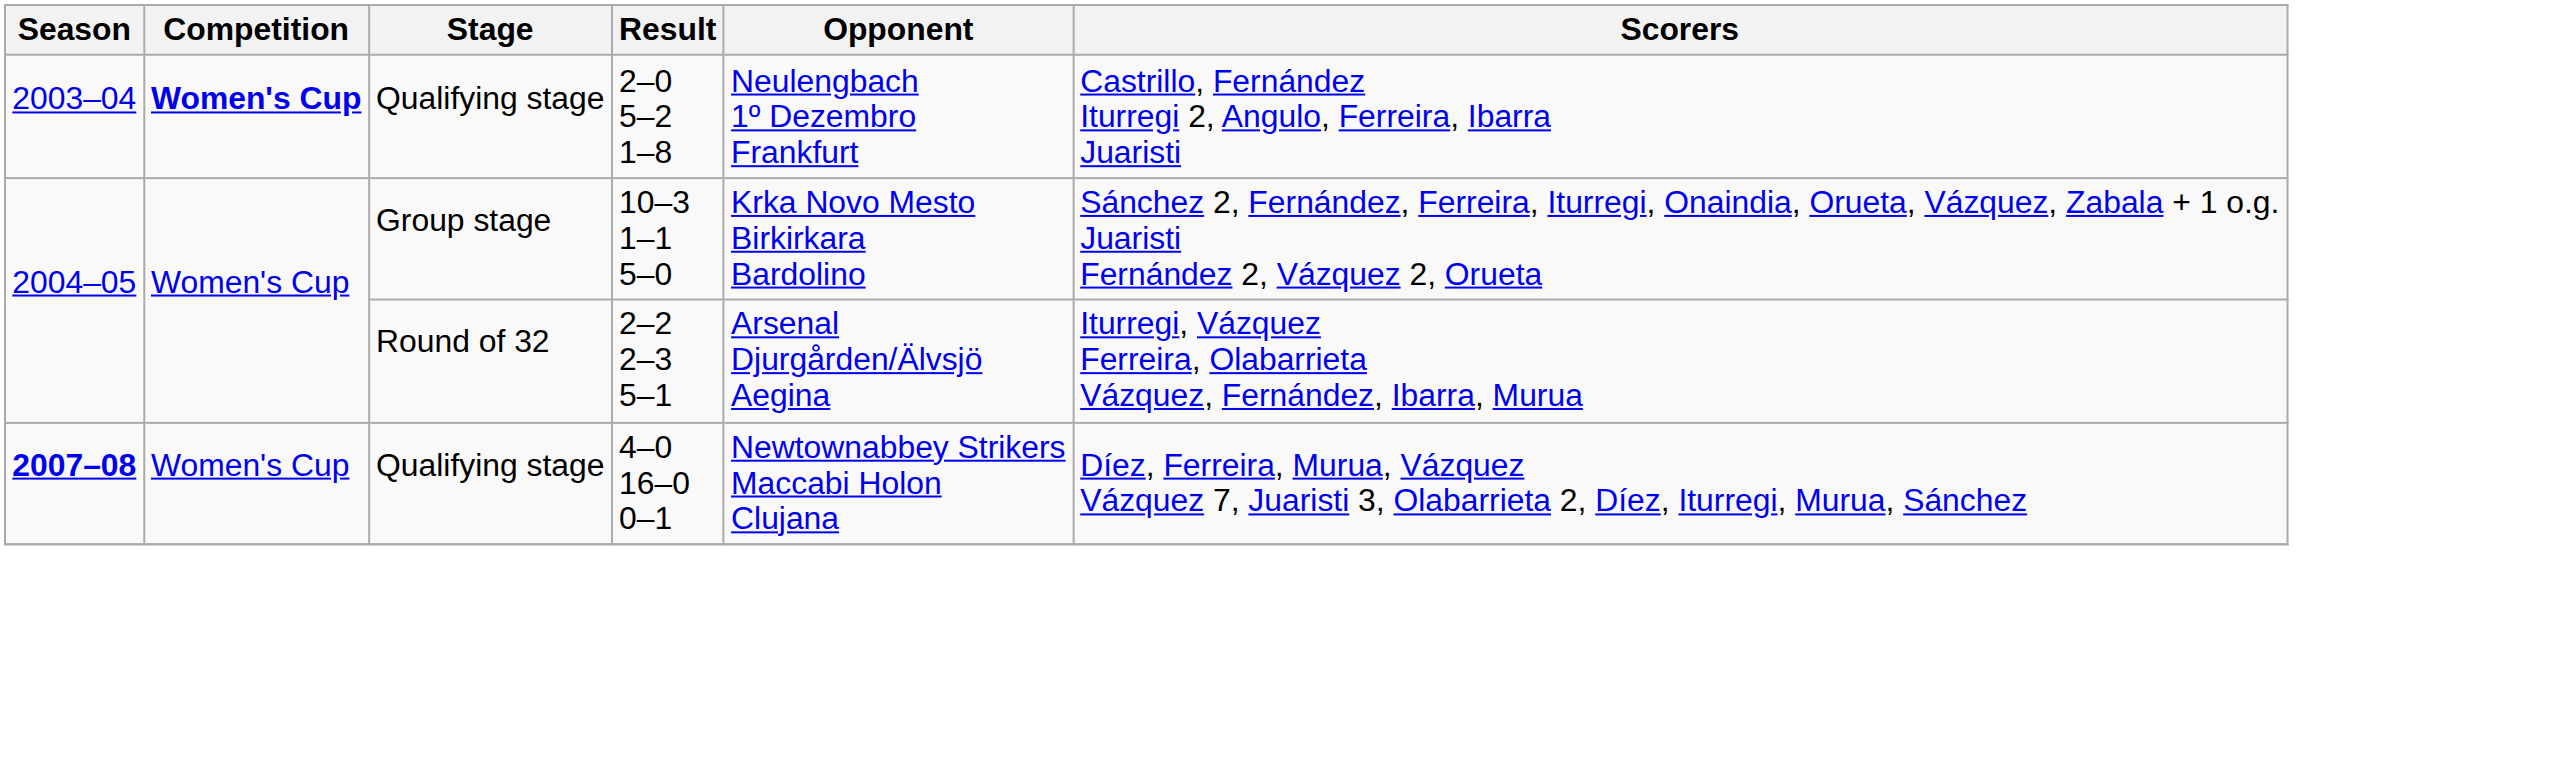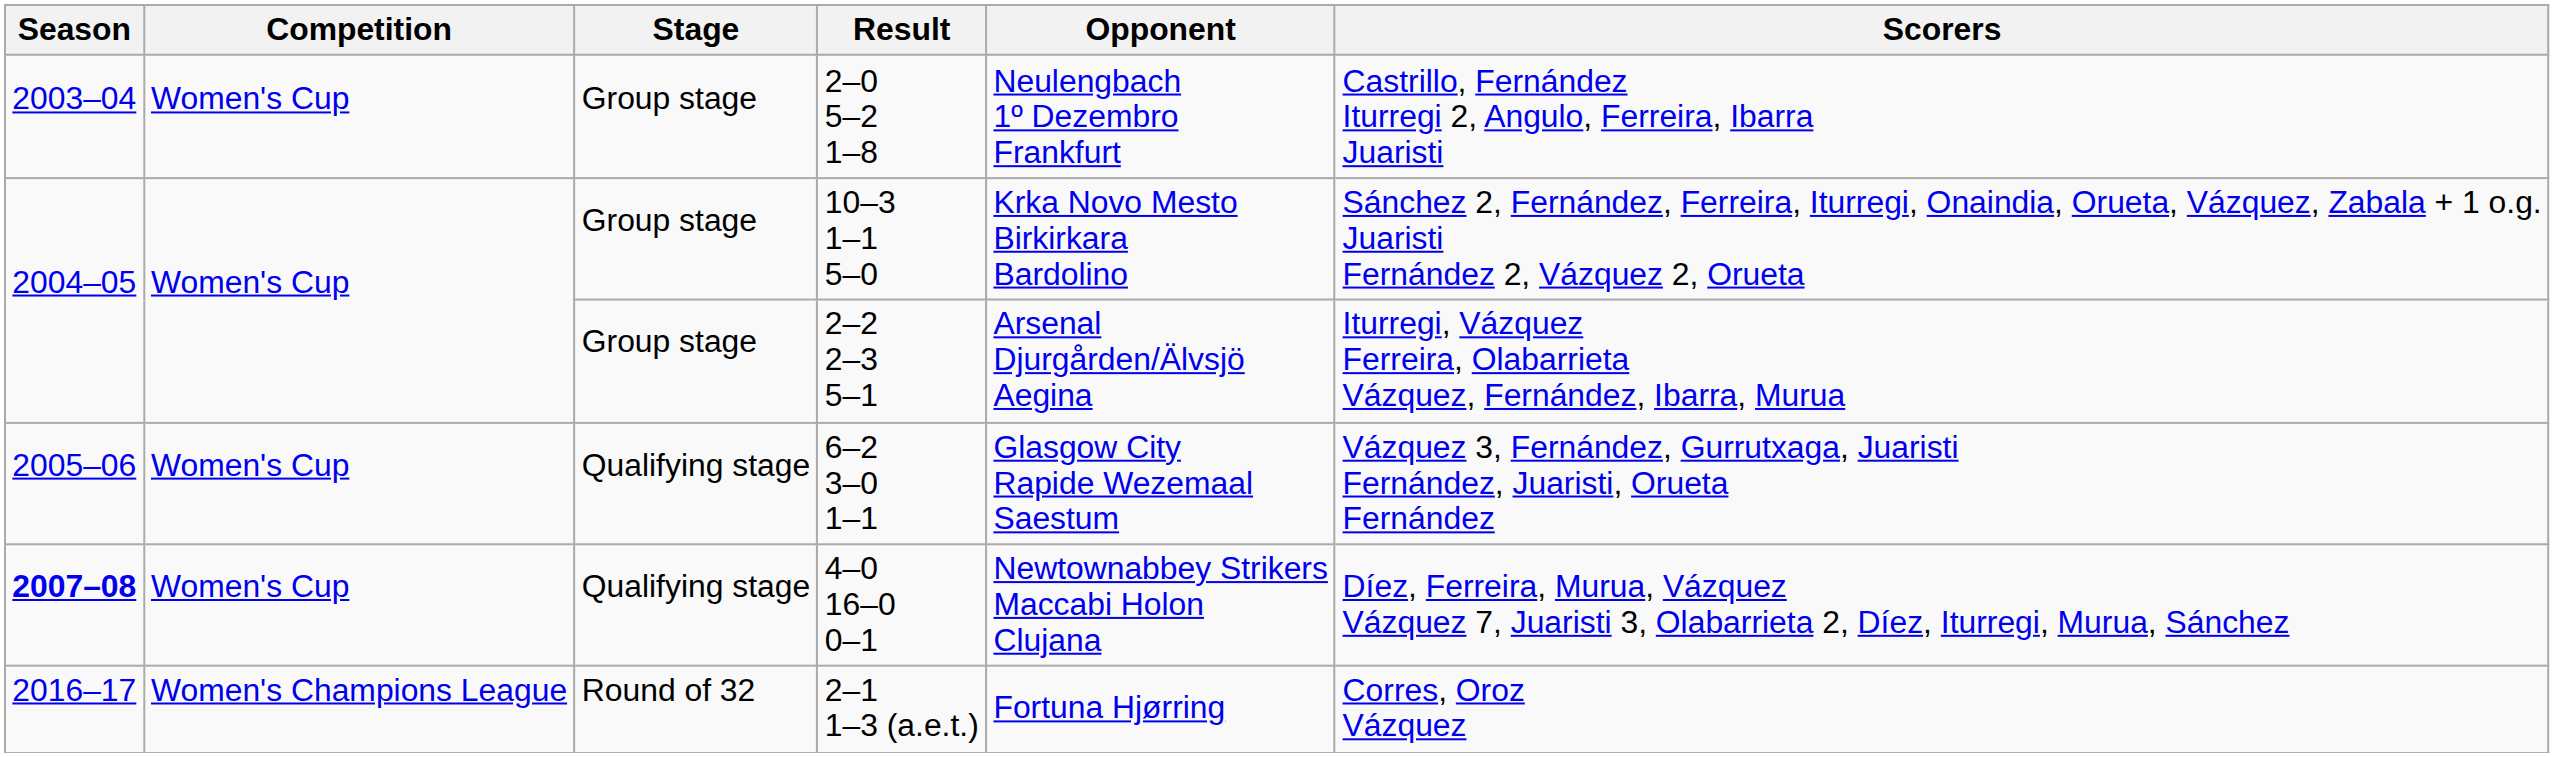2–0 5–2 1–8 | Competition: bold -> normal
2–0 5–2 1–8 | Stage: Qualifying stage -> Group stage
2–2 2–3 5–1 | Stage: Round of 32 -> Group stage
+ row: 2005–06 | Women's Cup | Qualifying stage | 6–2 3–0 1–1 | Glasgow City Rapide Wezemaal Saestum | Vázquez 3, Fernández, Gurrutxaga, Juaristi Fernández, Juaristi, Orueta Fernández
+ row: 2016–17 | Women's Champions League | Round of 32 | 2–1 1–3 (a.e.t.) | Fortuna Hjørring | Corres, Oroz Vázquez
